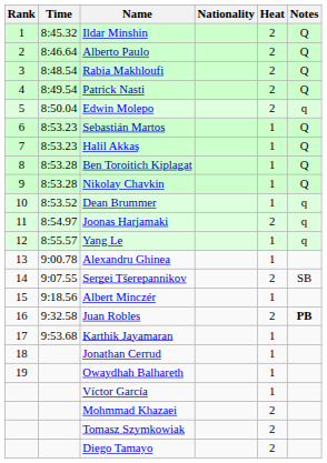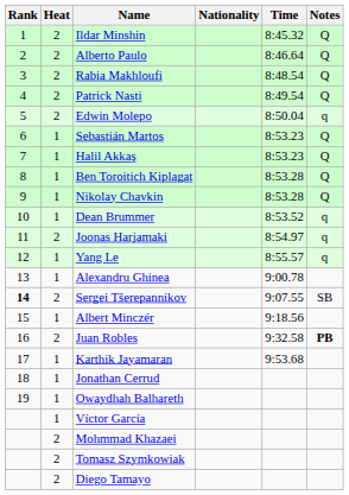columns swapped: Heat <-> Time
Sergei Tšerepannikov | Rank: normal -> bold
